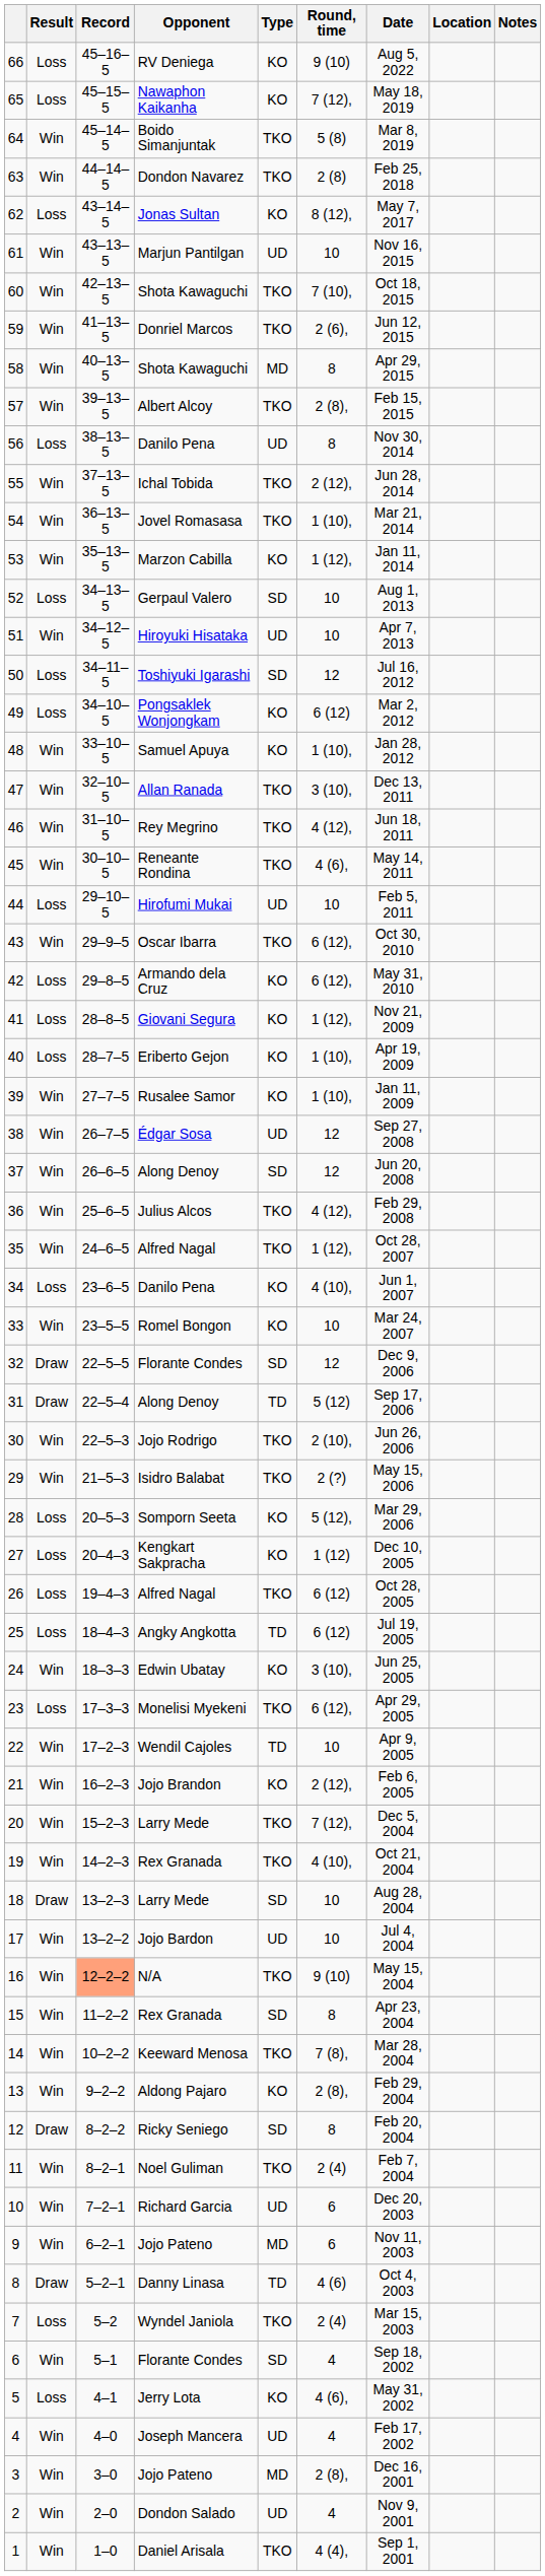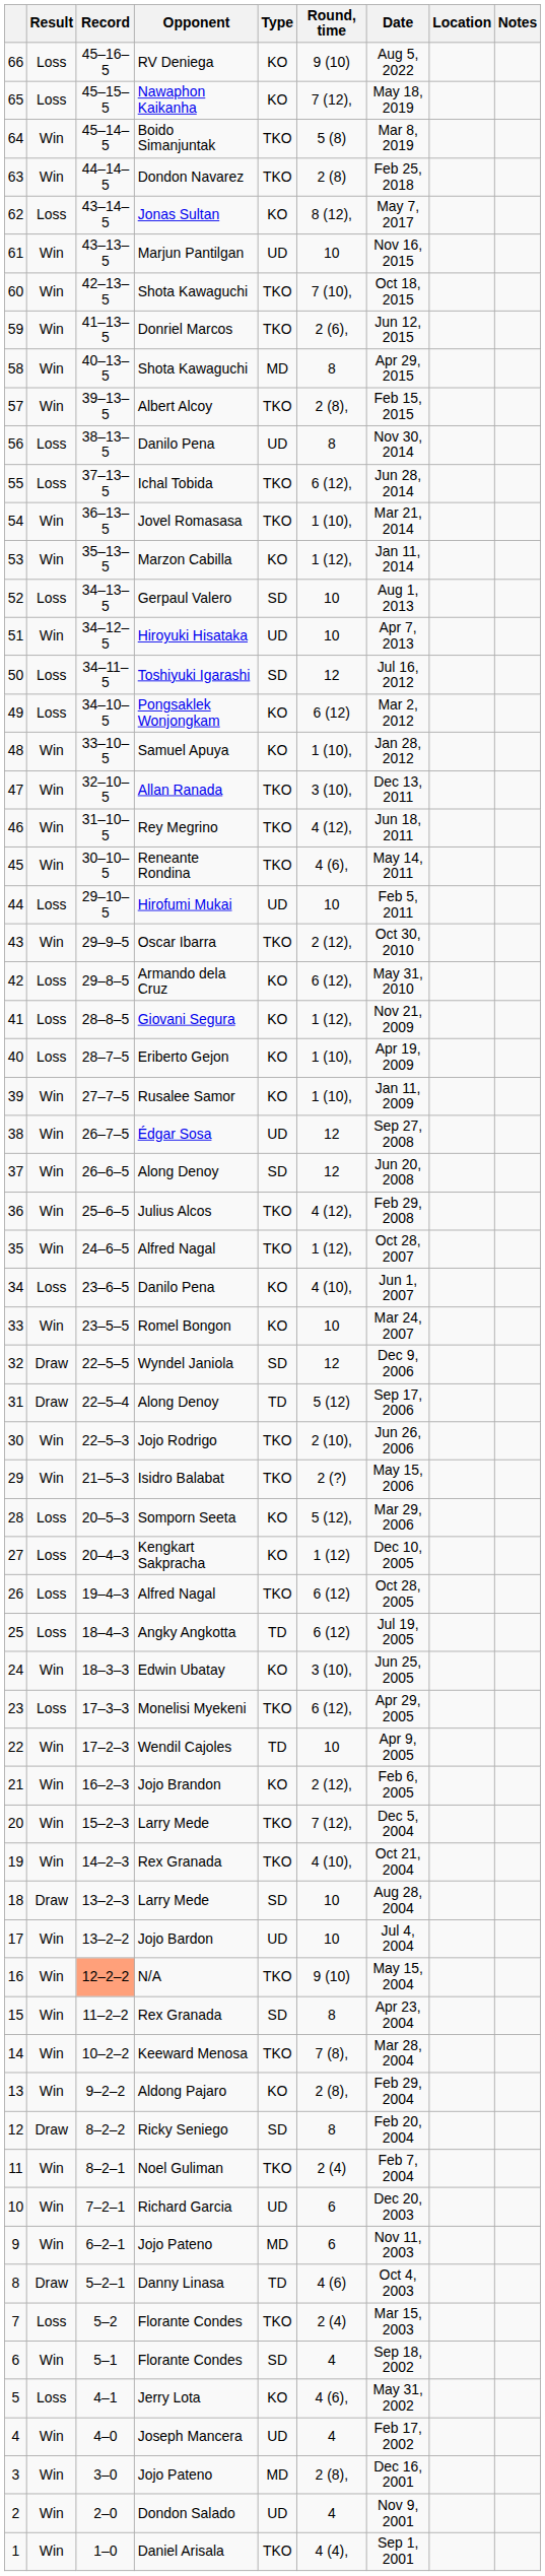55 | Result: Win -> Loss
55 | Round, time: 2 (12), -> 6 (12),
43 | Round, time: 6 (12), -> 2 (12),
32 | Opponent: Florante Condes -> Wyndel Janiola
7 | Opponent: Wyndel Janiola -> Florante Condes
